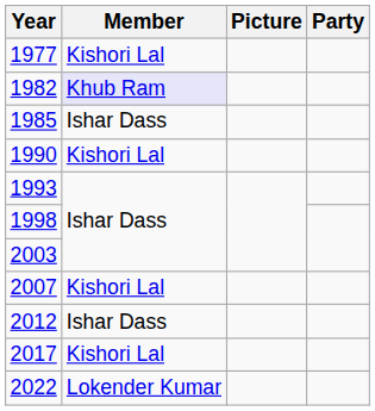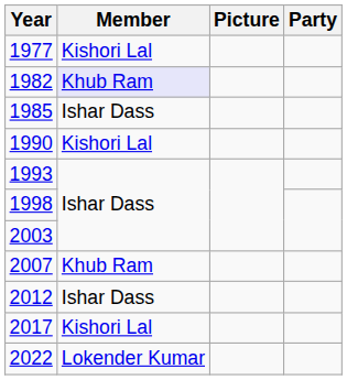2007 | Member: Kishori Lal -> Khub Ram
